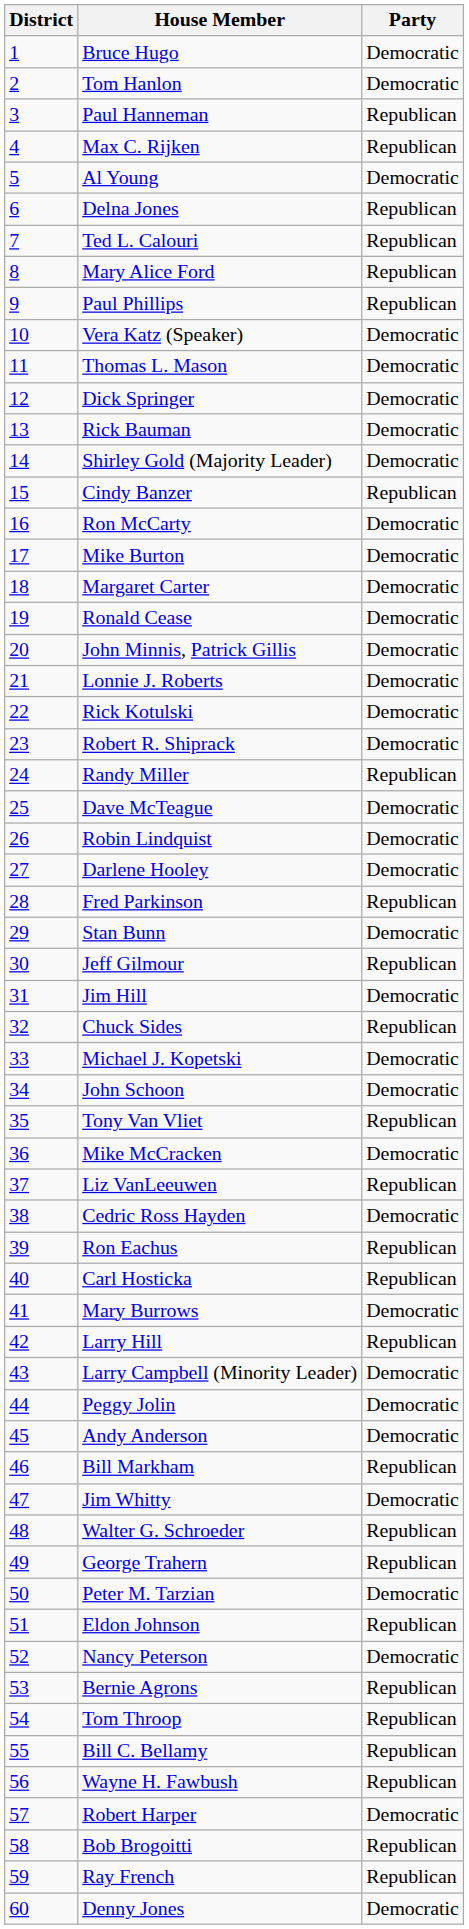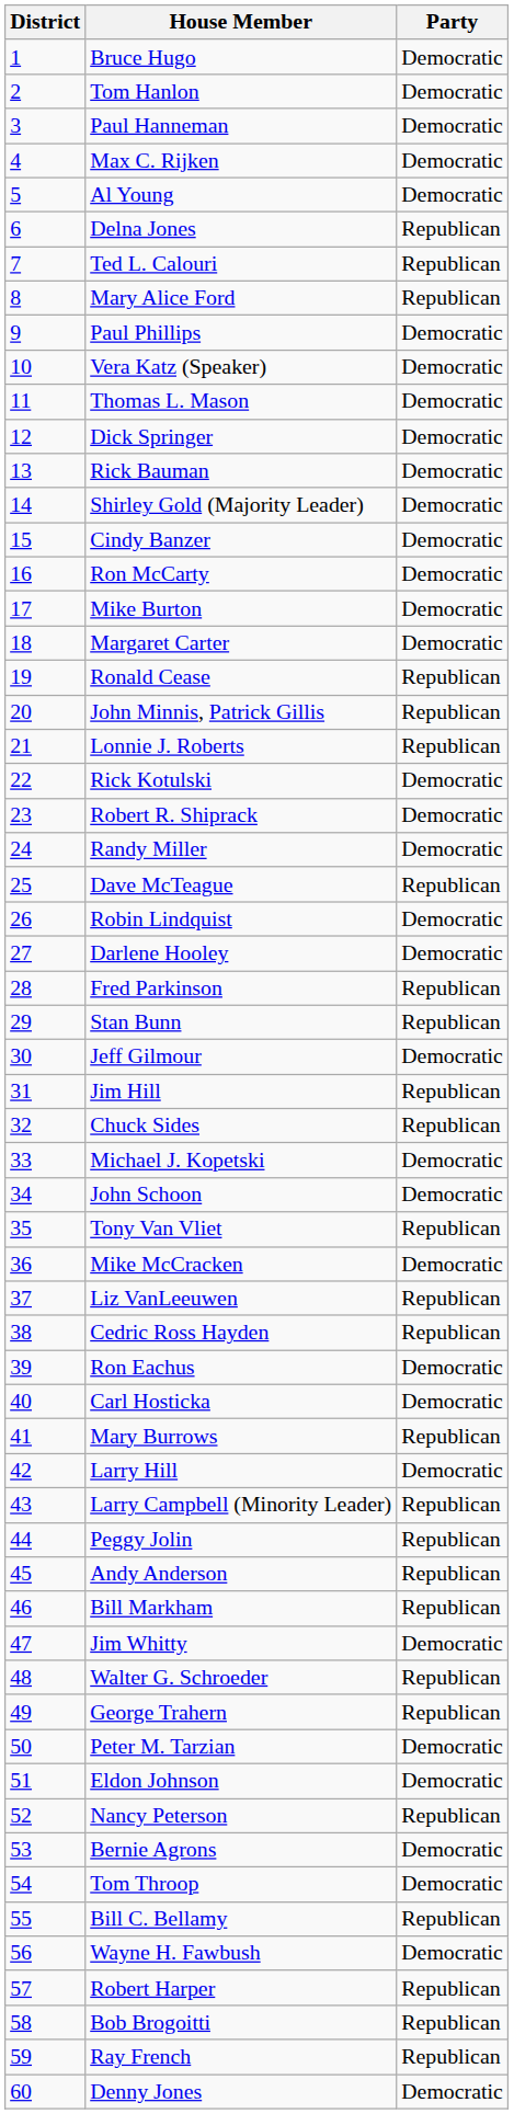Paul Hanneman | Party: Republican -> Democratic
Max C. Rijken | Party: Republican -> Democratic
Paul Phillips | Party: Republican -> Democratic
Cindy Banzer | Party: Republican -> Democratic
Ronald Cease | Party: Democratic -> Republican
John Minnis, Patrick Gillis | Party: Democratic -> Republican
Lonnie J. Roberts | Party: Democratic -> Republican
Randy Miller | Party: Republican -> Democratic
Dave McTeague | Party: Democratic -> Republican
Stan Bunn | Party: Democratic -> Republican
Jeff Gilmour | Party: Republican -> Democratic
Jim Hill | Party: Democratic -> Republican
Cedric Ross Hayden | Party: Democratic -> Republican
Ron Eachus | Party: Republican -> Democratic
Carl Hosticka | Party: Republican -> Democratic
Mary Burrows | Party: Democratic -> Republican
Larry Hill | Party: Republican -> Democratic
Larry Campbell (Minority Leader) | Party: Democratic -> Republican
Peggy Jolin | Party: Democratic -> Republican
Andy Anderson | Party: Democratic -> Republican
Eldon Johnson | Party: Republican -> Democratic
Nancy Peterson | Party: Democratic -> Republican
Bernie Agrons | Party: Republican -> Democratic
Tom Throop | Party: Republican -> Democratic
Wayne H. Fawbush | Party: Republican -> Democratic
Robert Harper | Party: Democratic -> Republican
